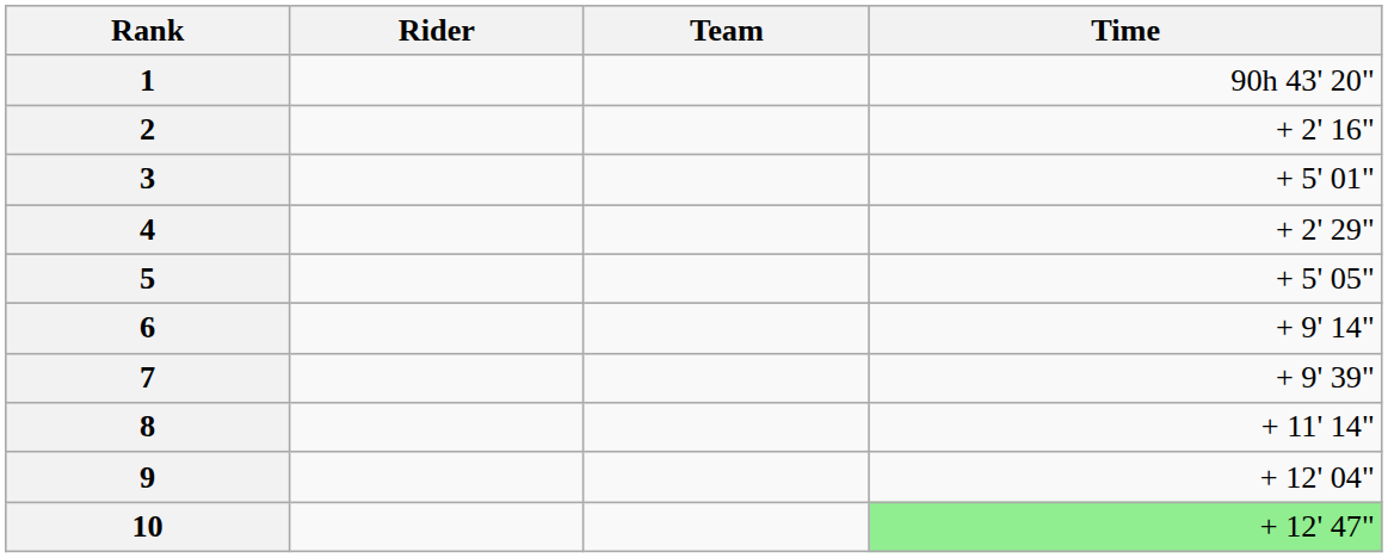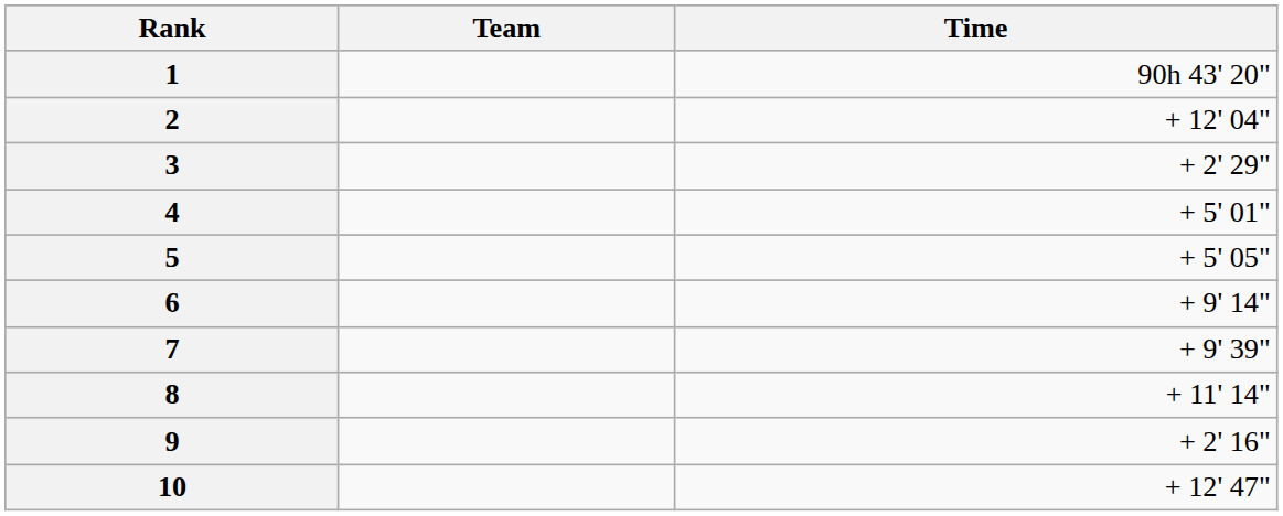- column: Rider
2 | Time: + 2' 16" -> + 12' 04"
3 | Time: + 5' 01" -> + 2' 29"
4 | Time: + 2' 29" -> + 5' 01"
9 | Time: + 12' 04" -> + 2' 16"
10 | Time: lightgreen background -> no background
